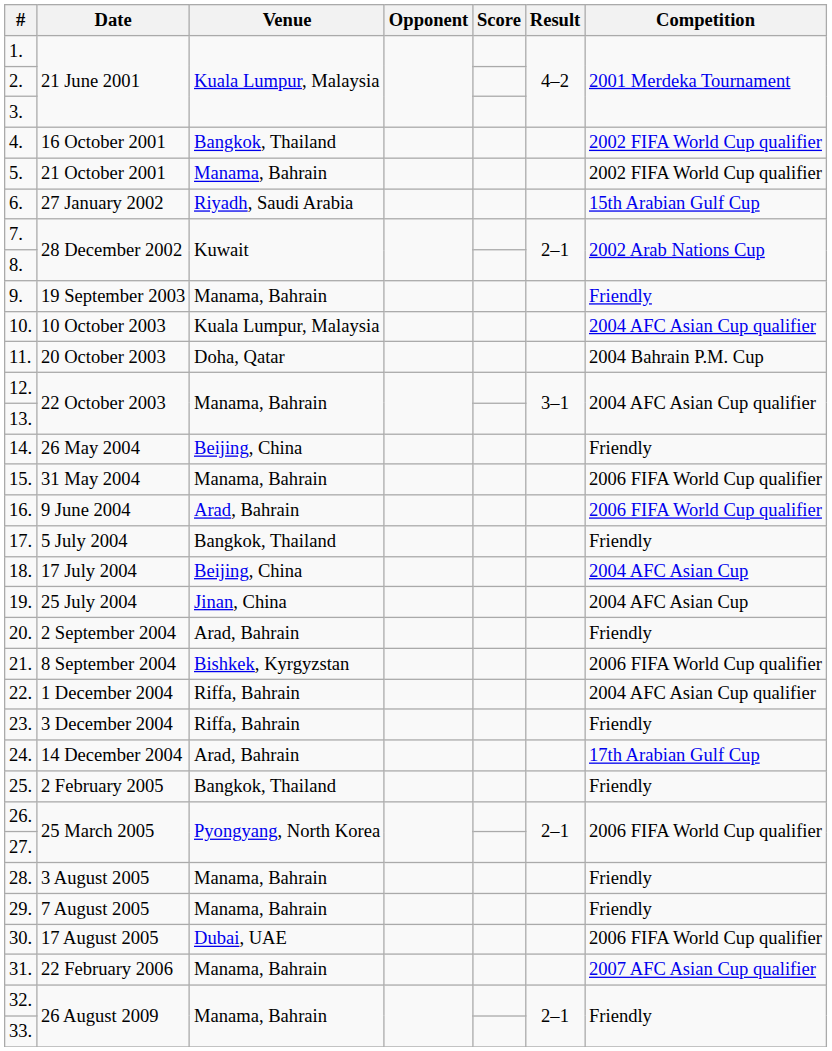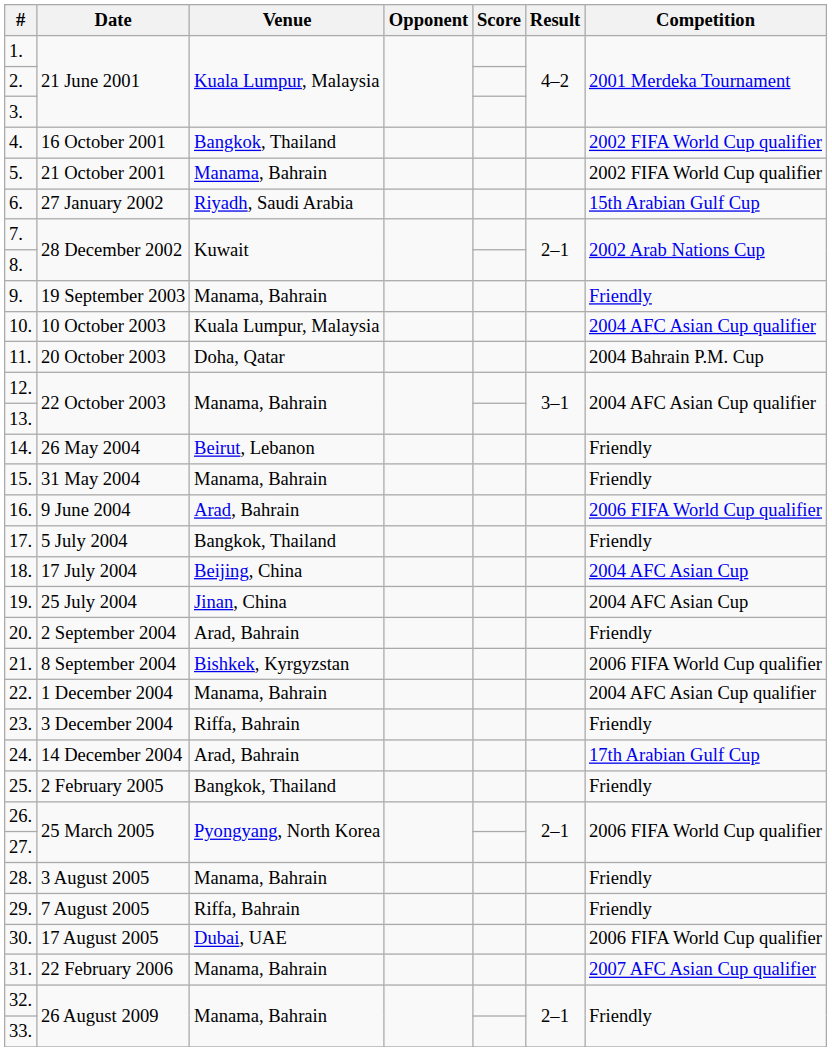14. | Venue: Beijing, China -> Beirut, Lebanon
15. | Competition: 2006 FIFA World Cup qualifier -> Friendly
22. | Venue: Riffa, Bahrain -> Manama, Bahrain
29. | Venue: Manama, Bahrain -> Riffa, Bahrain
